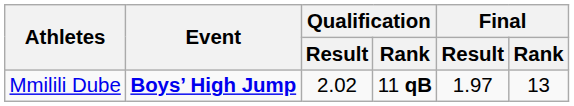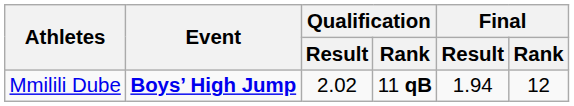Mmilili Dube | Final / Result: 1.97 -> 1.94
Mmilili Dube | Final / Rank: 13 -> 12
